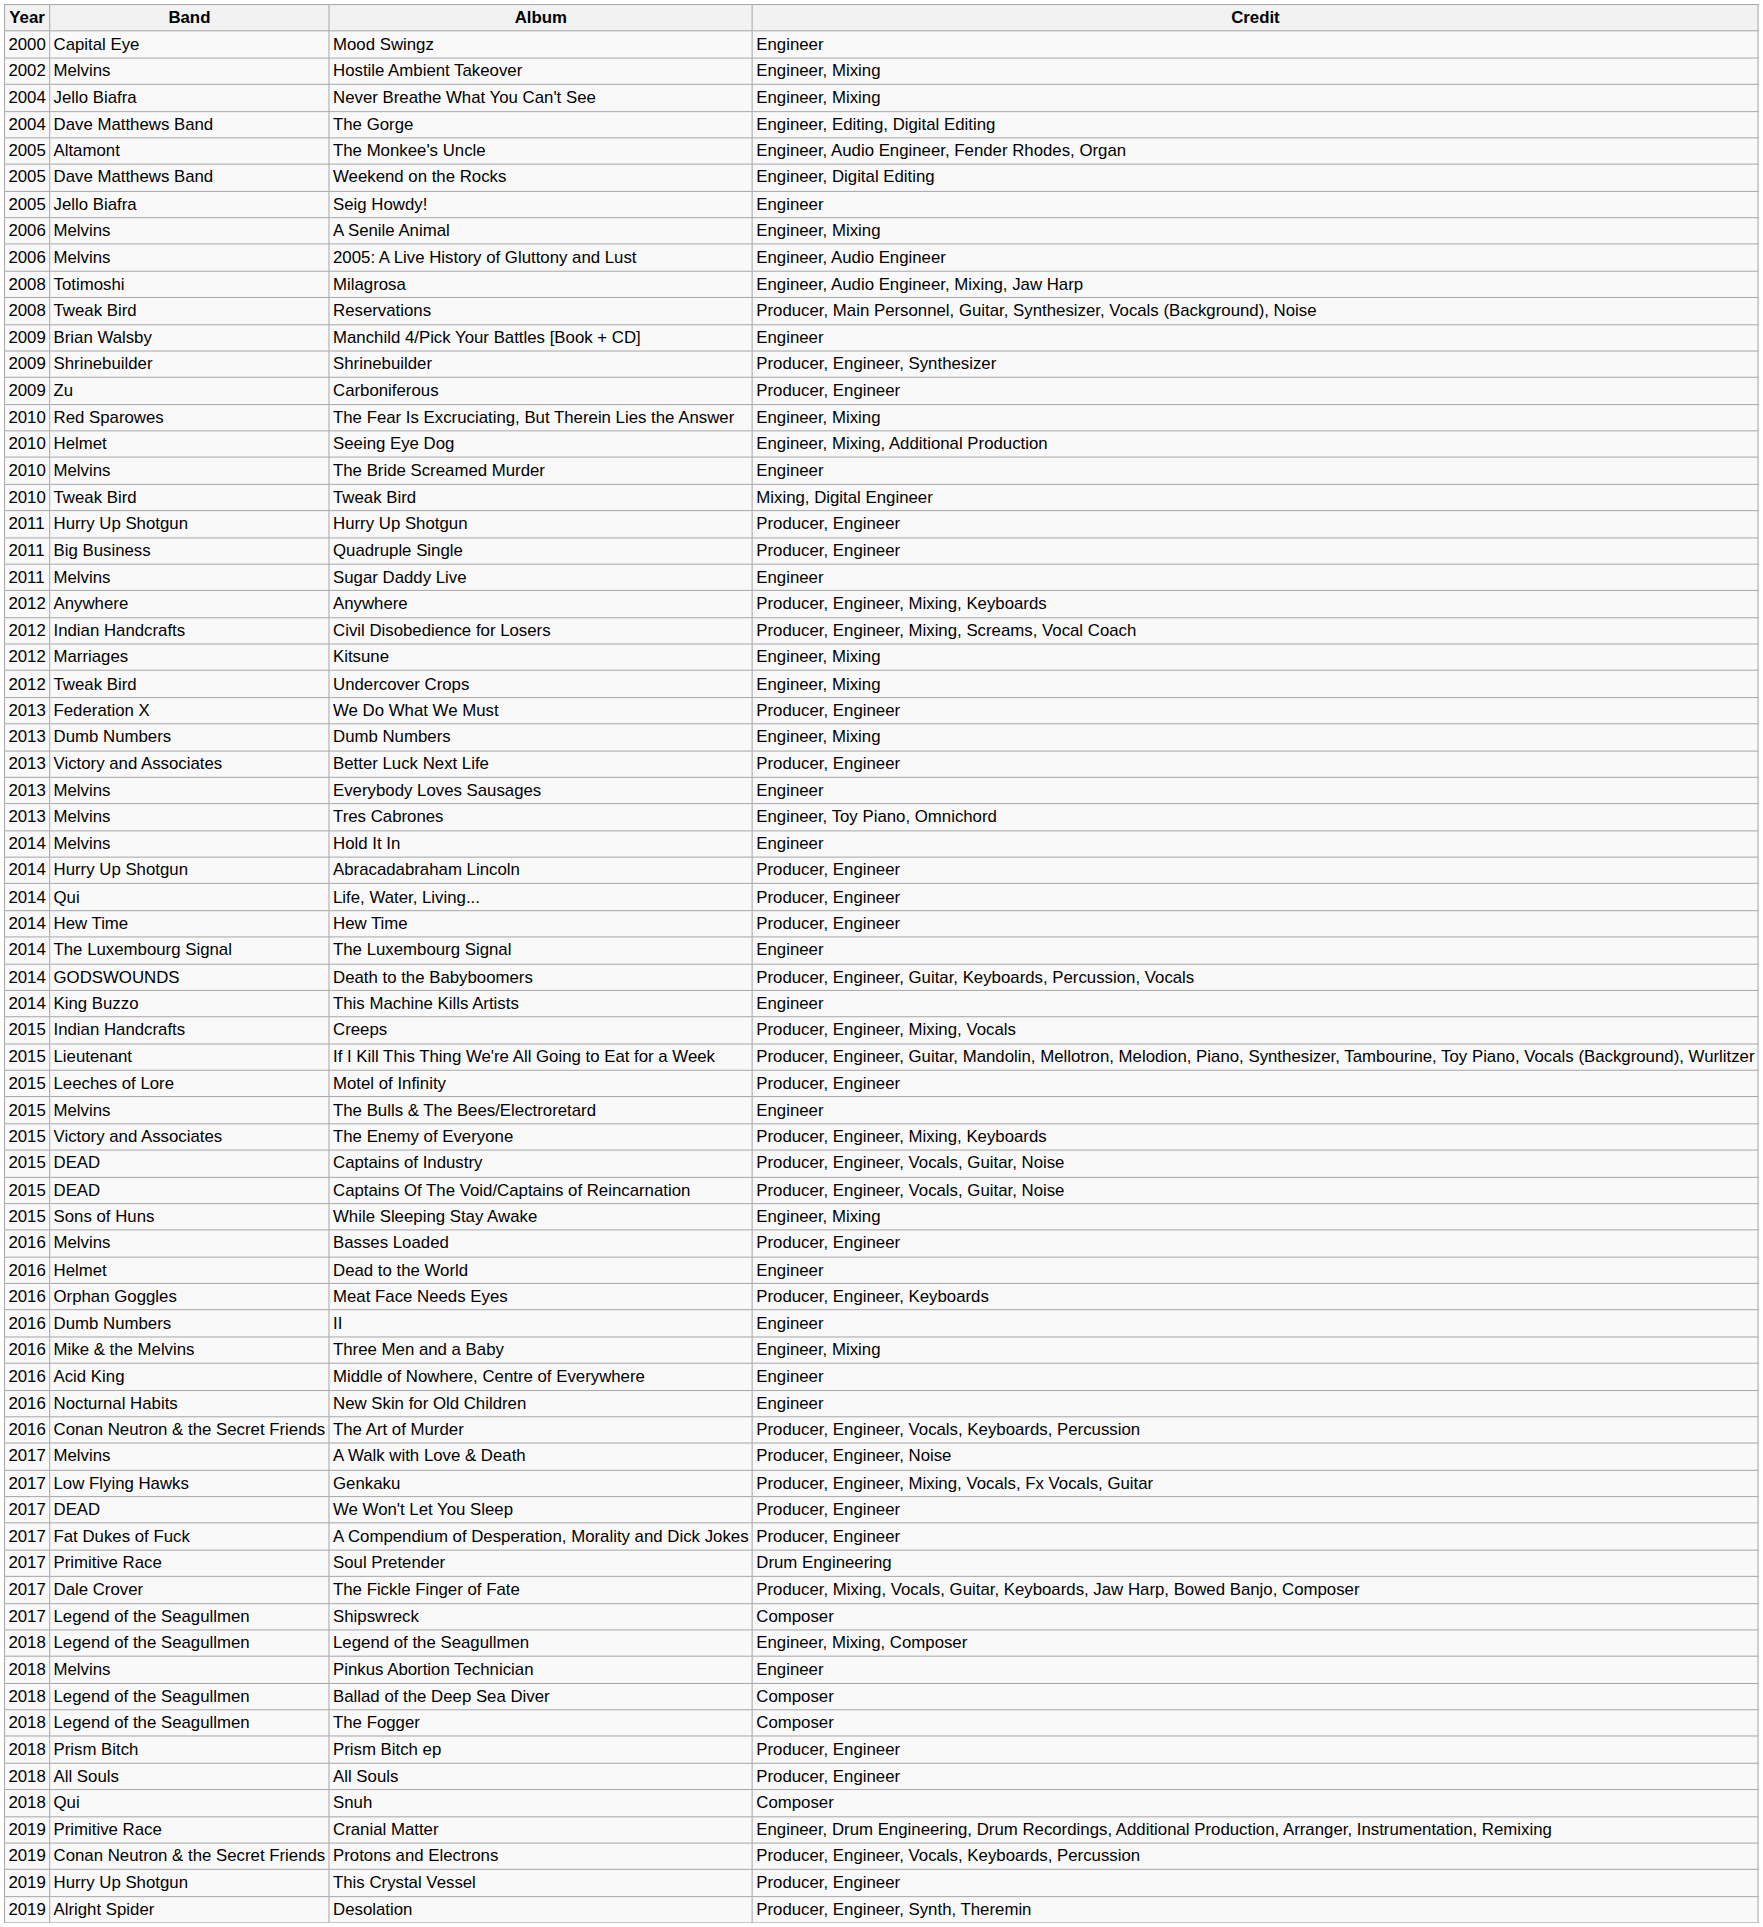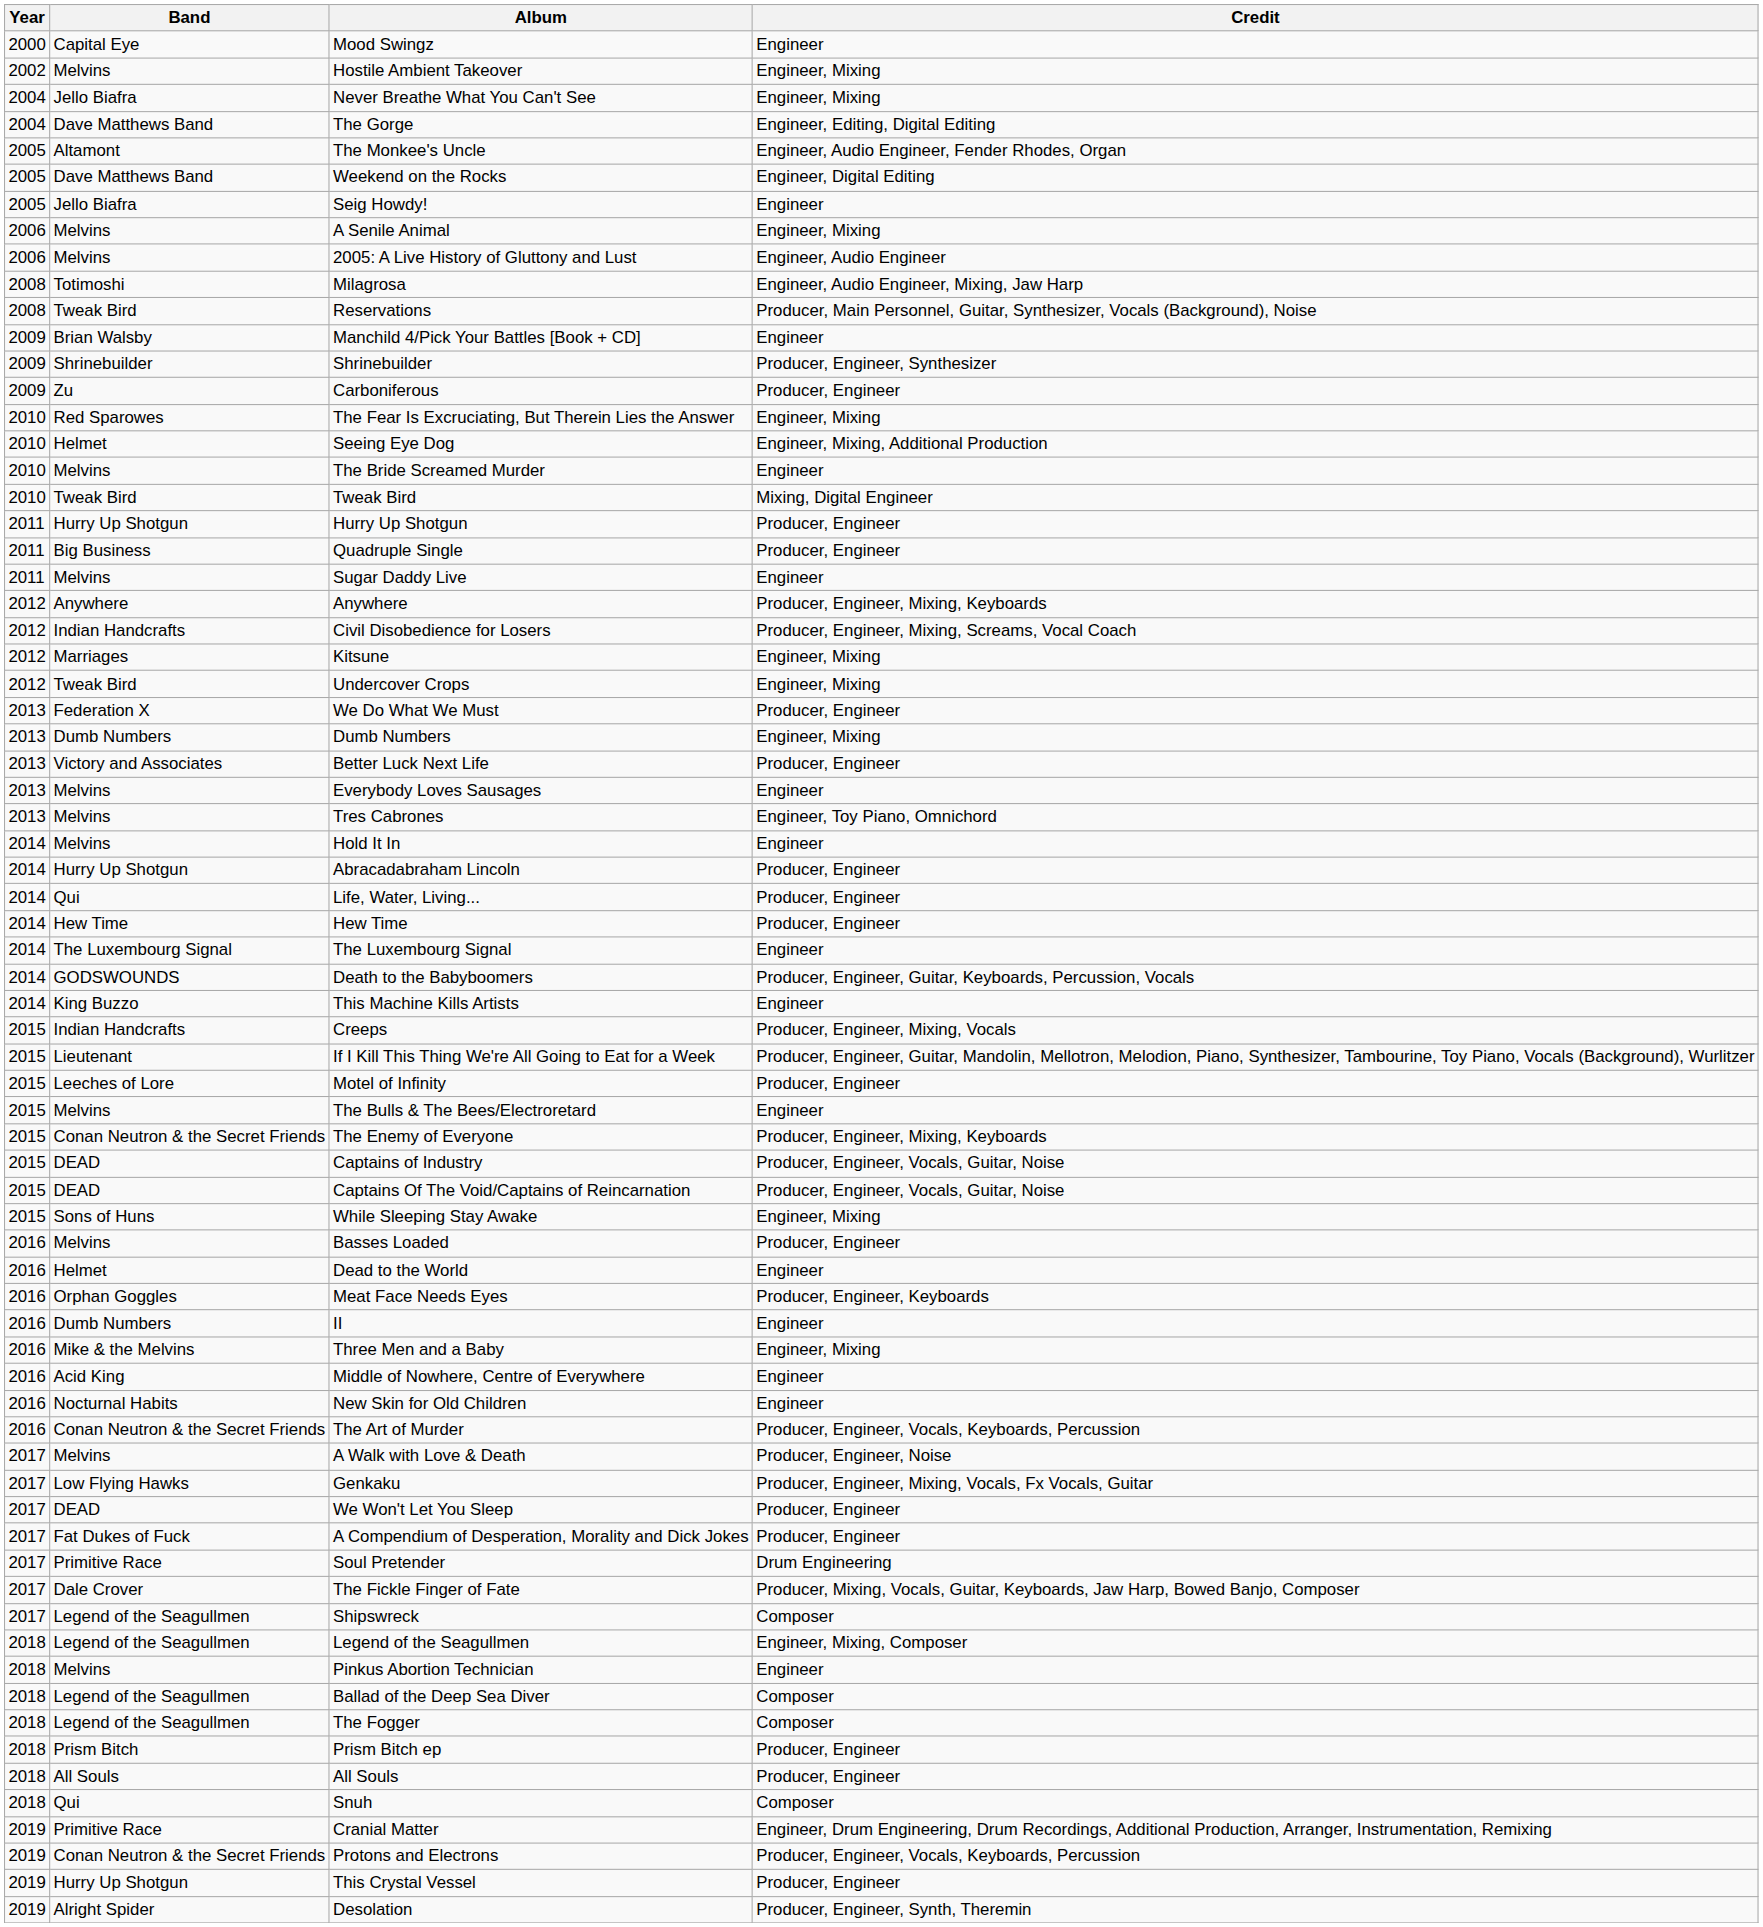The Enemy of Everyone | Band: Victory and Associates -> Conan Neutron & the Secret Friends
